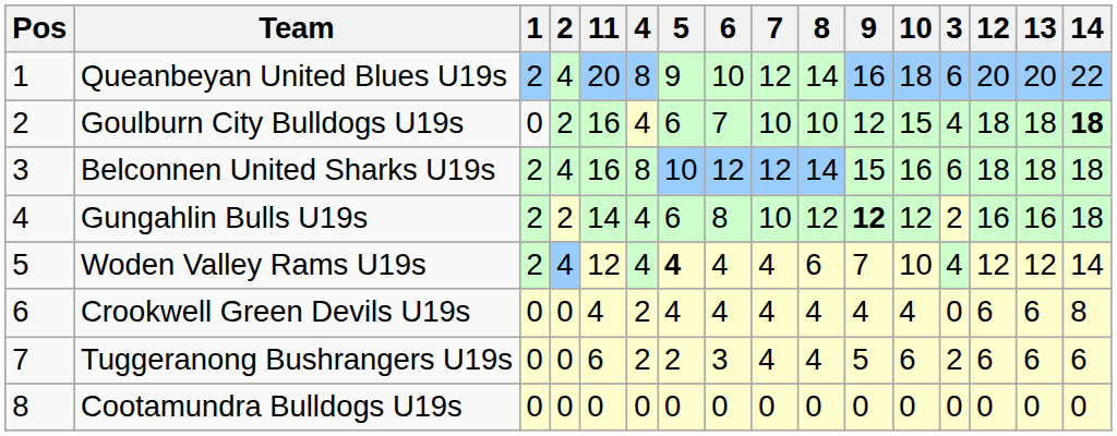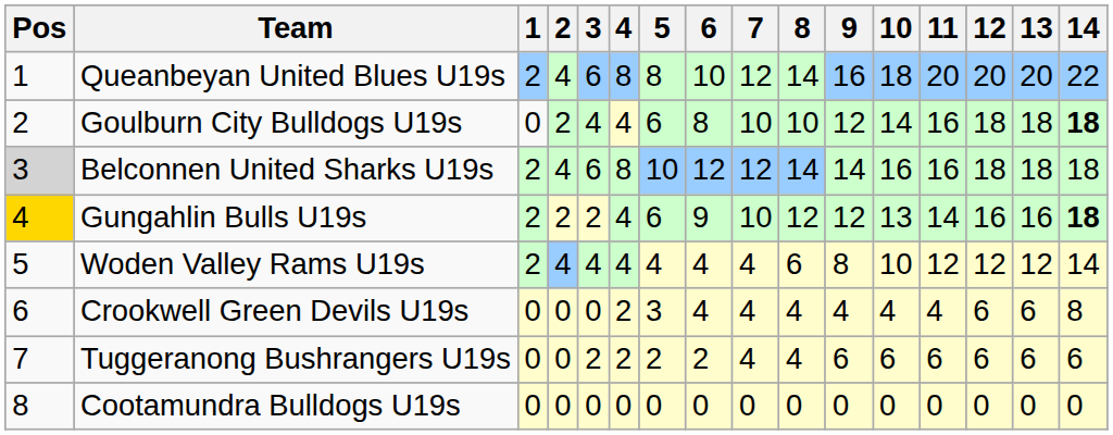columns swapped: 3 <-> 11
Queanbeyan United Blues U19s | 5: 9 -> 8
Goulburn City Bulldogs U19s | 6: 7 -> 8
Goulburn City Bulldogs U19s | 10: 15 -> 14
Belconnen United Sharks U19s | Pos: no background -> lightgrey background
Belconnen United Sharks U19s | 9: 15 -> 14
Gungahlin Bulls U19s | Pos: no background -> gold background
Gungahlin Bulls U19s | 6: 8 -> 9
Gungahlin Bulls U19s | 9: bold -> normal
Gungahlin Bulls U19s | 10: 12 -> 13
Gungahlin Bulls U19s | 14: normal -> bold
Woden Valley Rams U19s | 5: bold -> normal
Woden Valley Rams U19s | 9: 7 -> 8
Crookwell Green Devils U19s | 5: 4 -> 3
Tuggeranong Bushrangers U19s | 6: 3 -> 2
Tuggeranong Bushrangers U19s | 9: 5 -> 6
